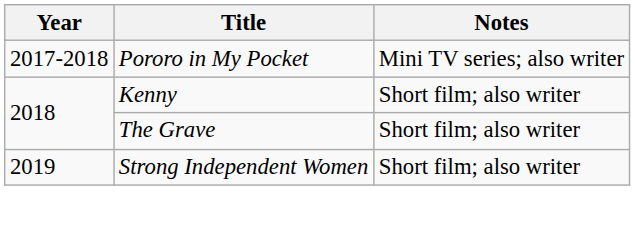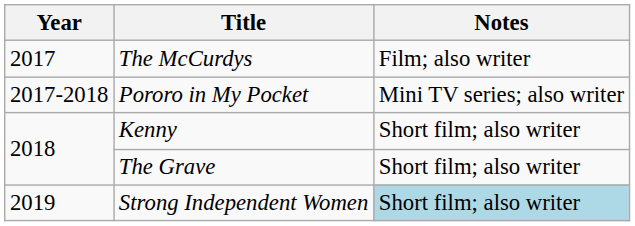+ row: 2017 | The McCurdys | Film; also writer
Strong Independent Women | Notes: no background -> lightblue background
